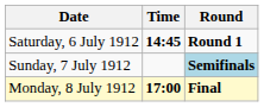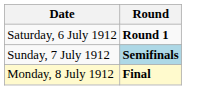- column: Time | 14:45 | 17:00
